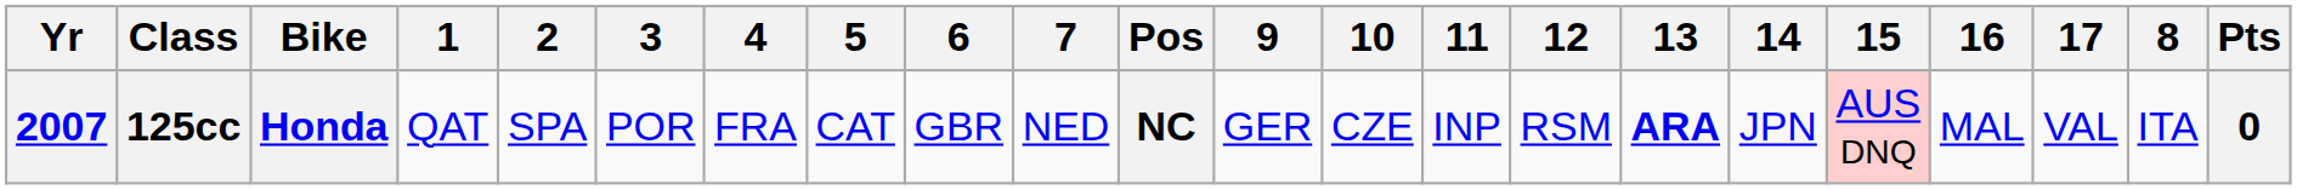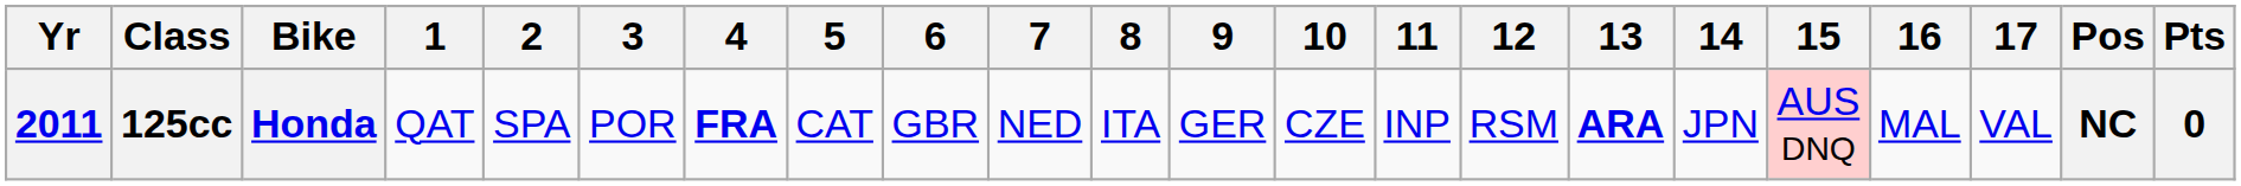columns swapped: 8 <-> Pos
125cc | Yr: 2007 -> 2011
125cc | 4: normal -> bold
